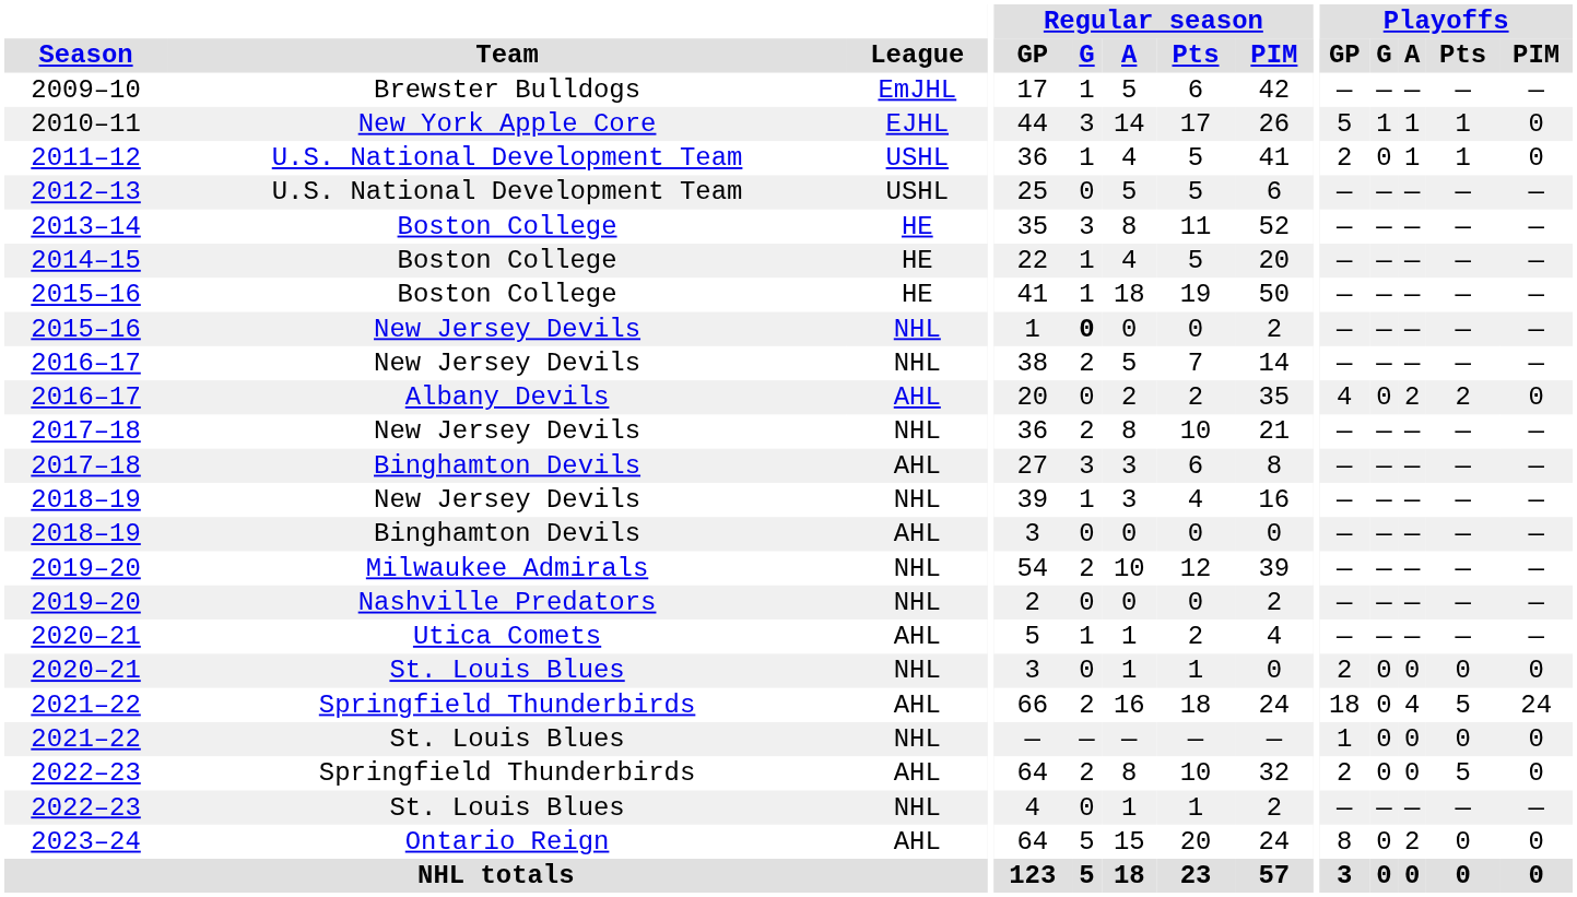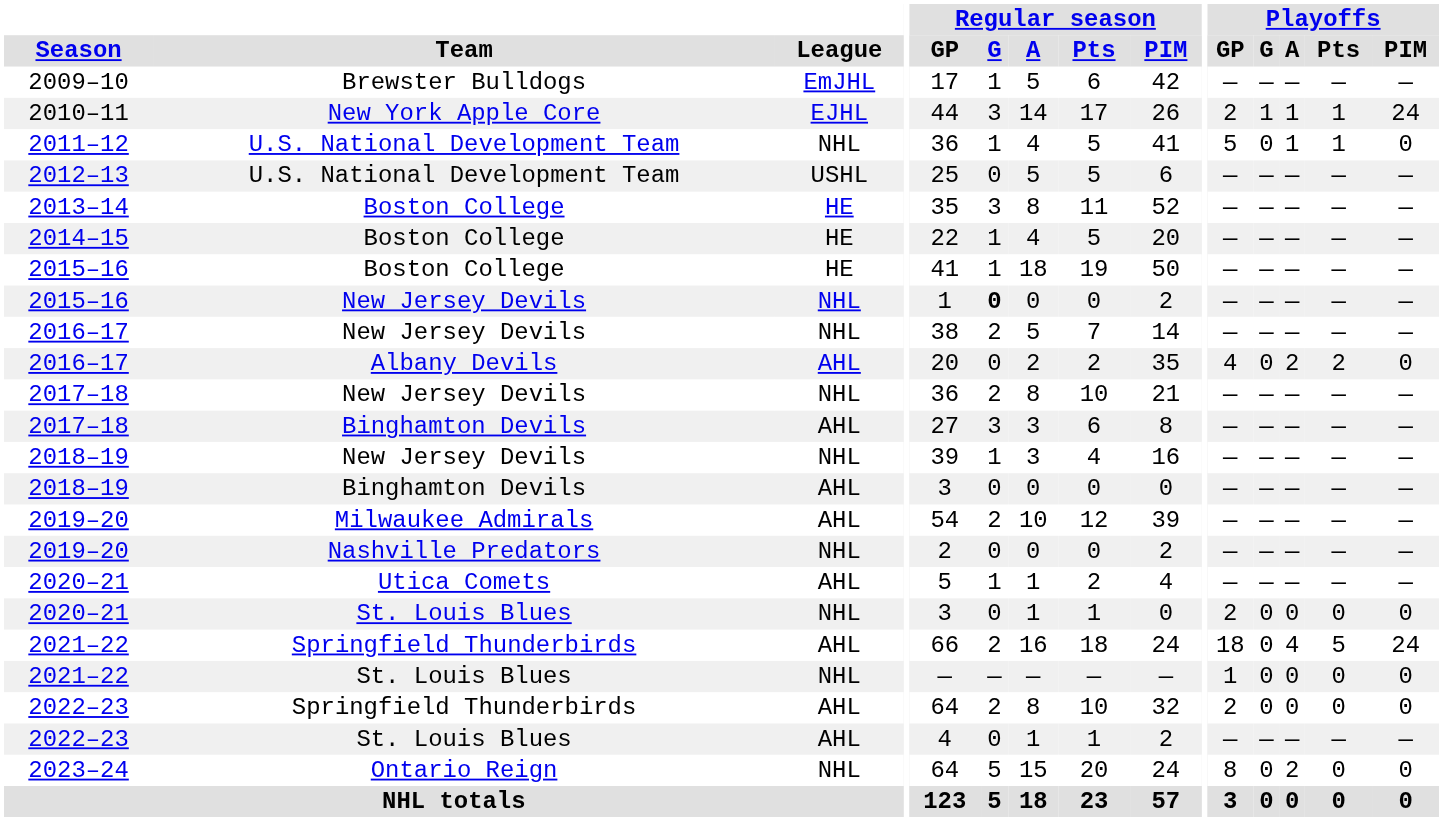2010–11 | Playoffs / GP: 5 -> 2
2010–11 | Playoffs / PIM: 0 -> 24
2011–12 | League: USHL -> NHL
2011–12 | Playoffs / GP: 2 -> 5
2019–20 / Milwaukee Admirals | League: NHL -> AHL
2022–23 / Springfield Thunderbirds | Playoffs / Pts: 5 -> 0
2022–23 / St. Louis Blues | League: NHL -> AHL
2023–24 | League: AHL -> NHL
